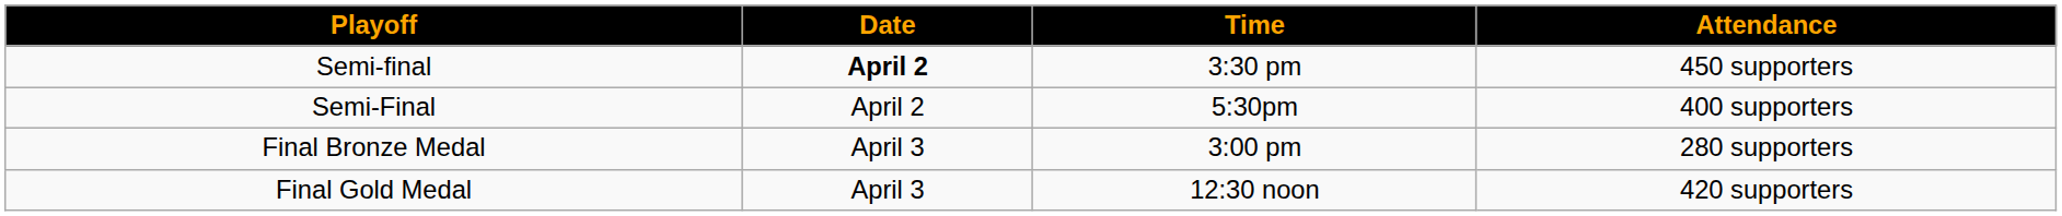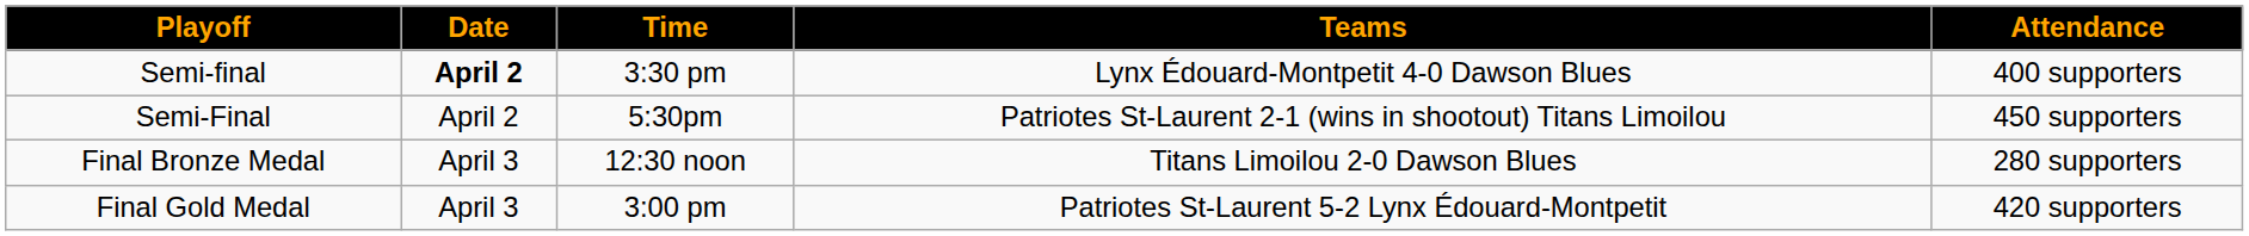+ column: Teams | Lynx Édouard-Montpetit 4-0 Dawson Blues | Patriotes St-Laurent 2-1 (wins in shootout) Titans Limoilou | Titans Limoilou 2-0 Dawson Blues | Patriotes St-Laurent 5-2 Lynx Édouard-Montpetit
Semi-final | Attendance: 450 supporters -> 400 supporters
Semi-Final | Attendance: 400 supporters -> 450 supporters
Final Bronze Medal | Time: 3:00 pm -> 12:30 noon
Final Gold Medal | Time: 12:30 noon -> 3:00 pm
